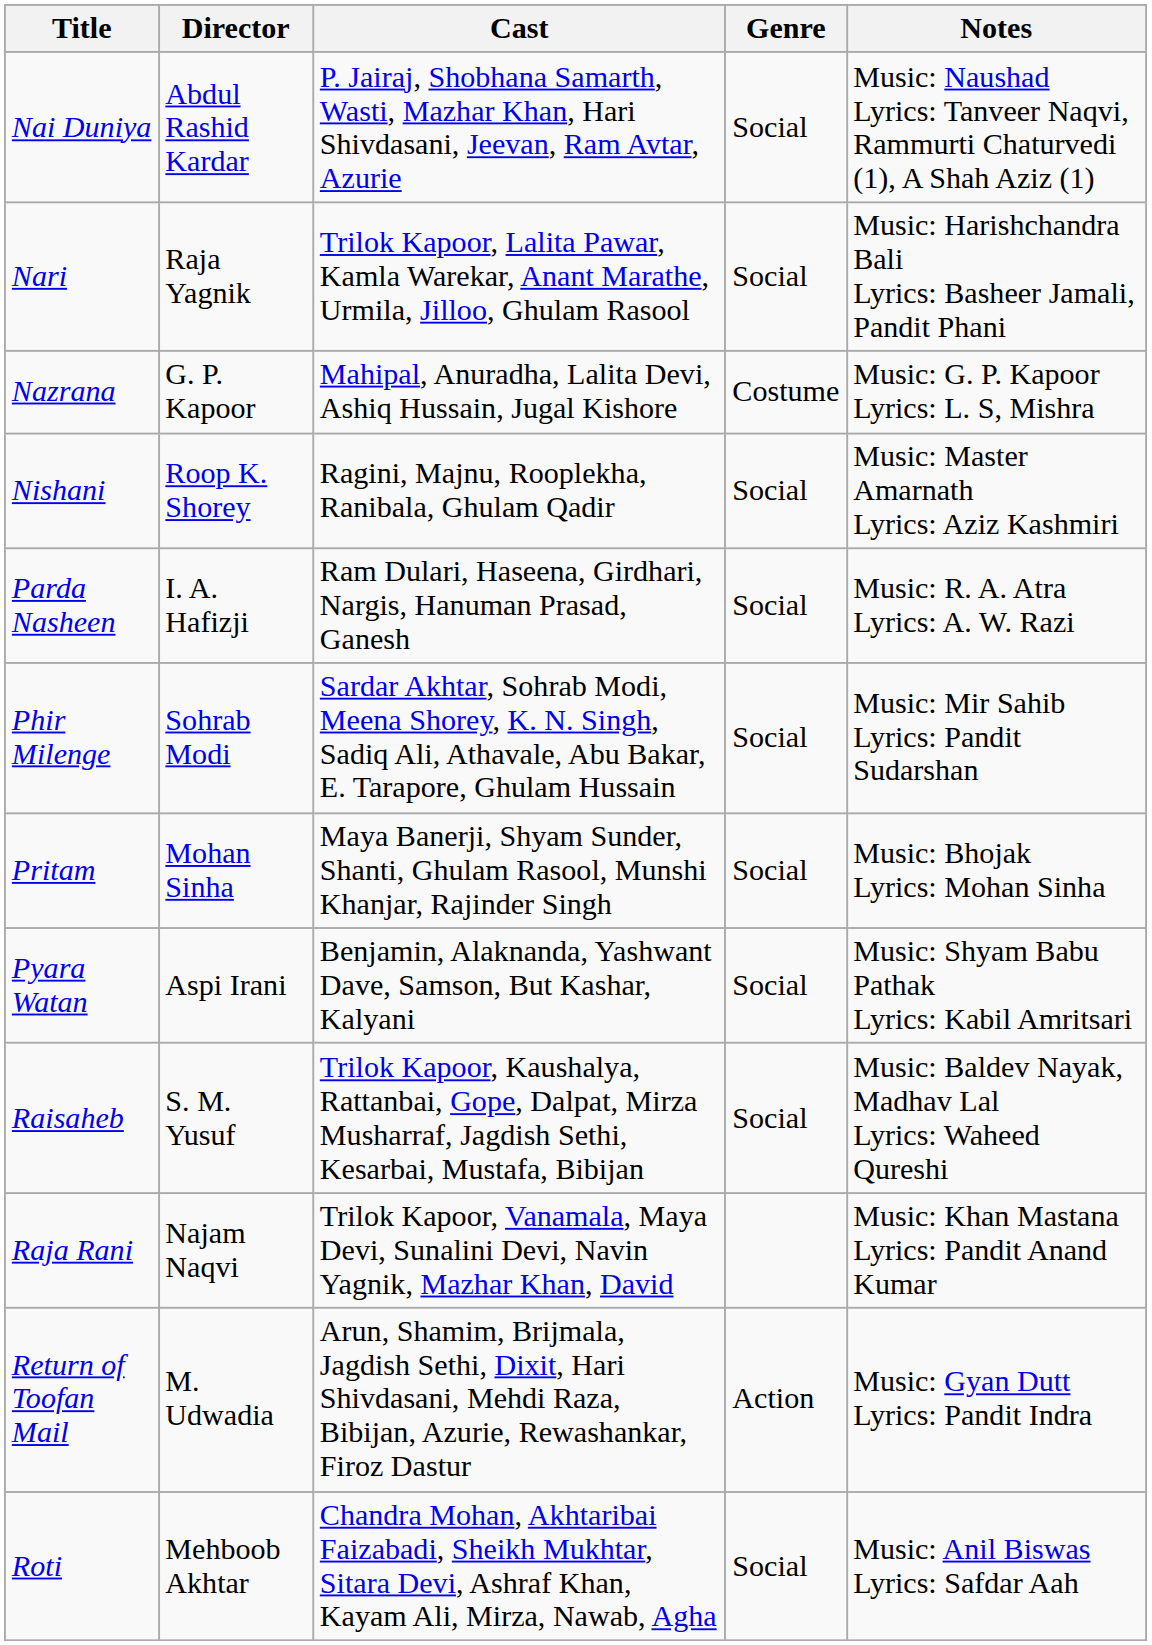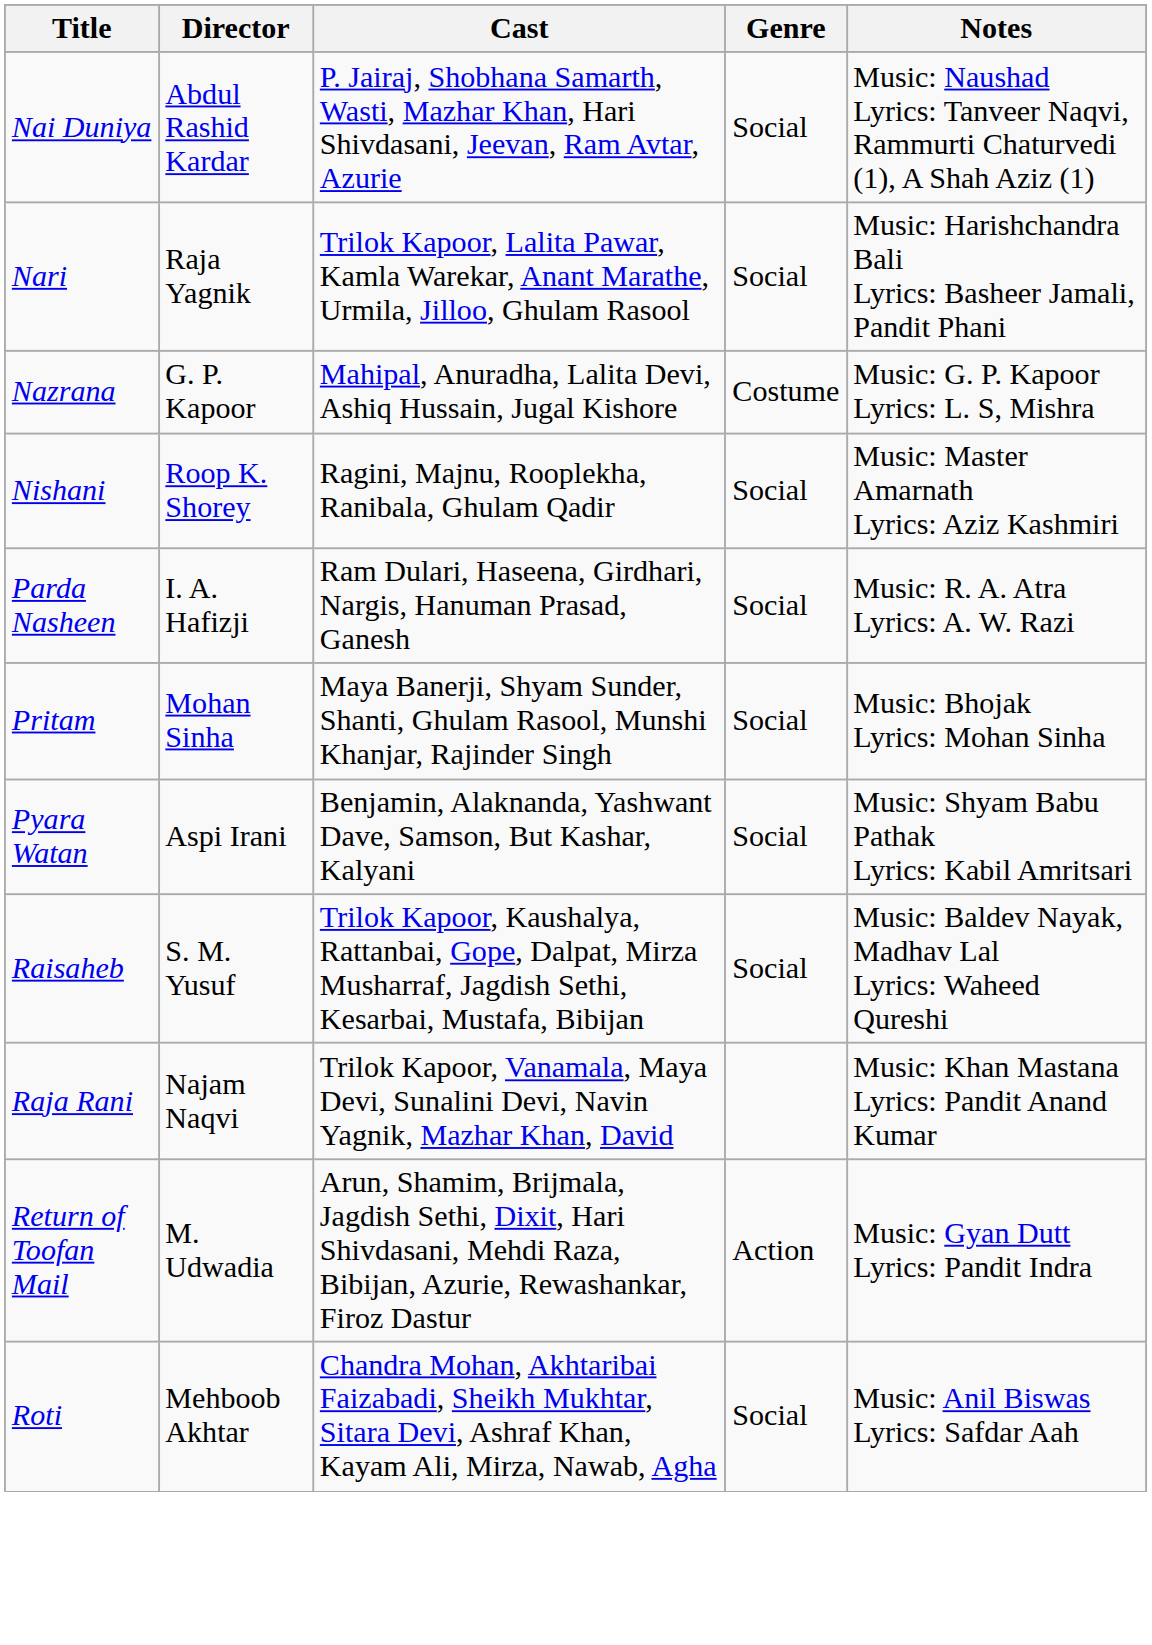- row: Phir Milenge | Sohrab Modi | Sardar Akhtar, Sohrab Modi, Meena Shorey, K. N. Singh, Sadiq Ali, Athavale, Abu Bakar, E. Tarapore, Ghulam Hussain | Social | Music: Mir Sahib Lyrics: Pandit Sudarshan
